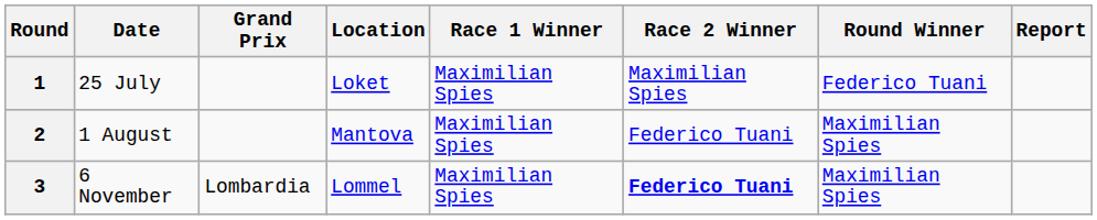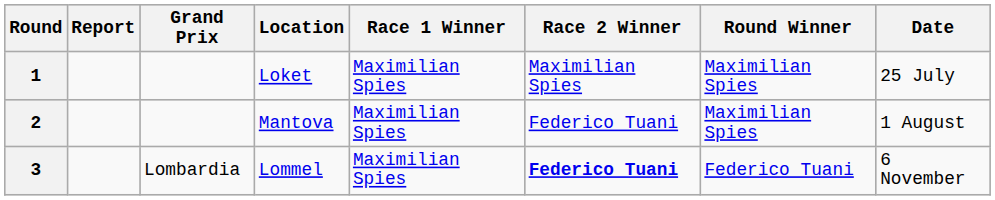columns swapped: Date <-> Report
1 | Round Winner: Federico Tuani -> Maximilian Spies
3 | Round Winner: Maximilian Spies -> Federico Tuani
